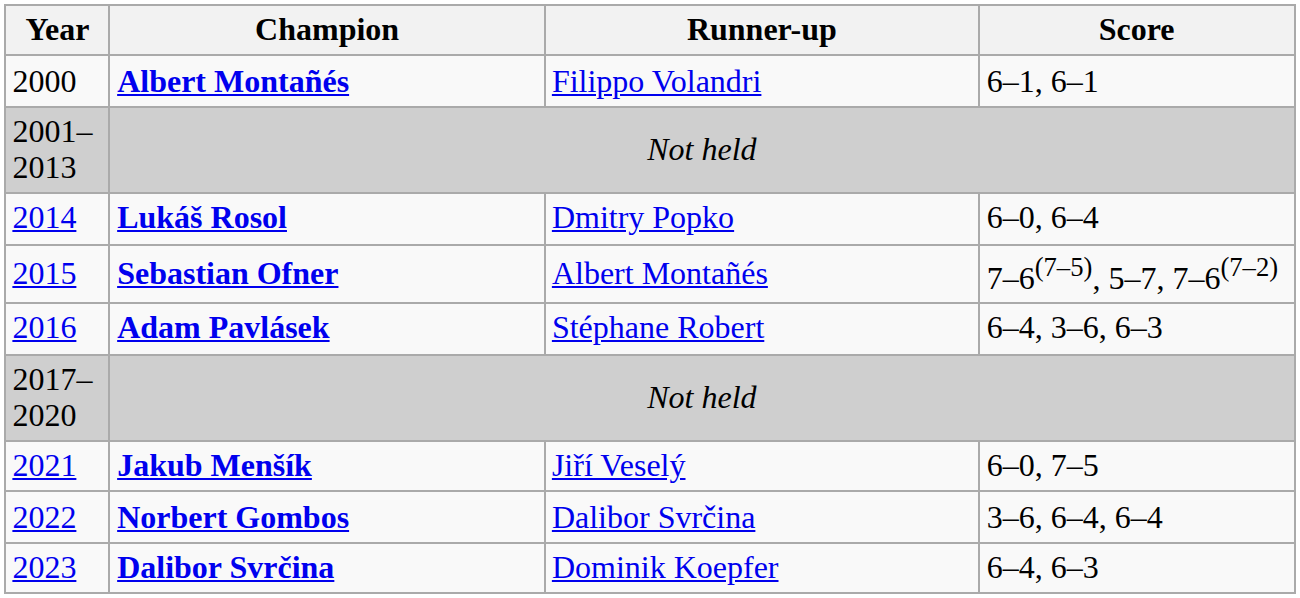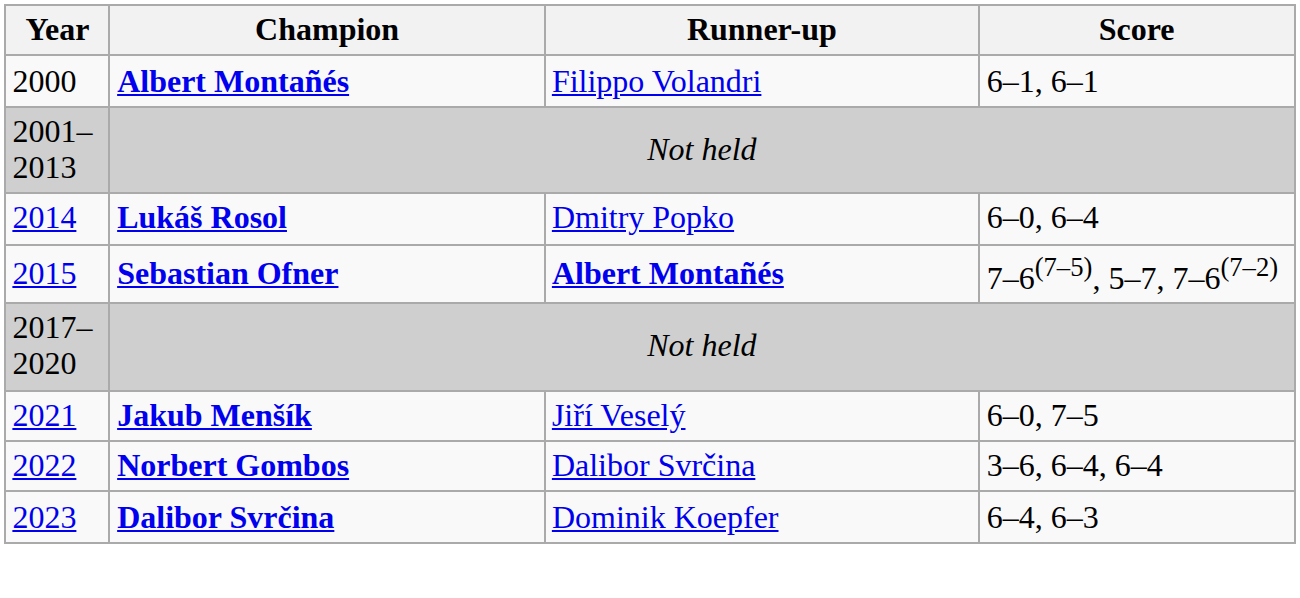2015 | Runner-up: normal -> bold
- row: 2016 | Adam Pavlásek | Stéphane Robert | 6–4, 3–6, 6–3
